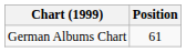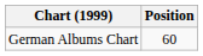German Albums Chart | Position: 61 -> 60
